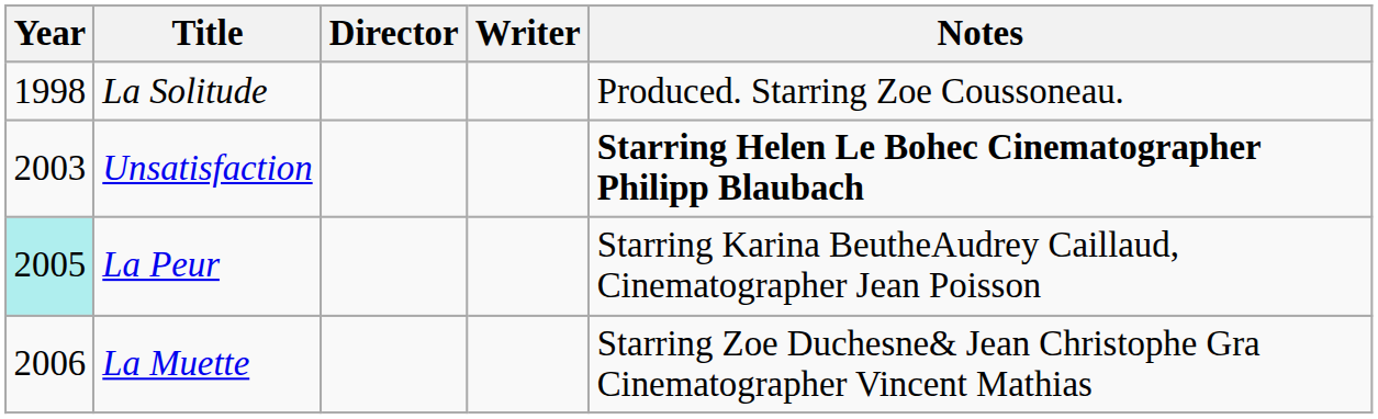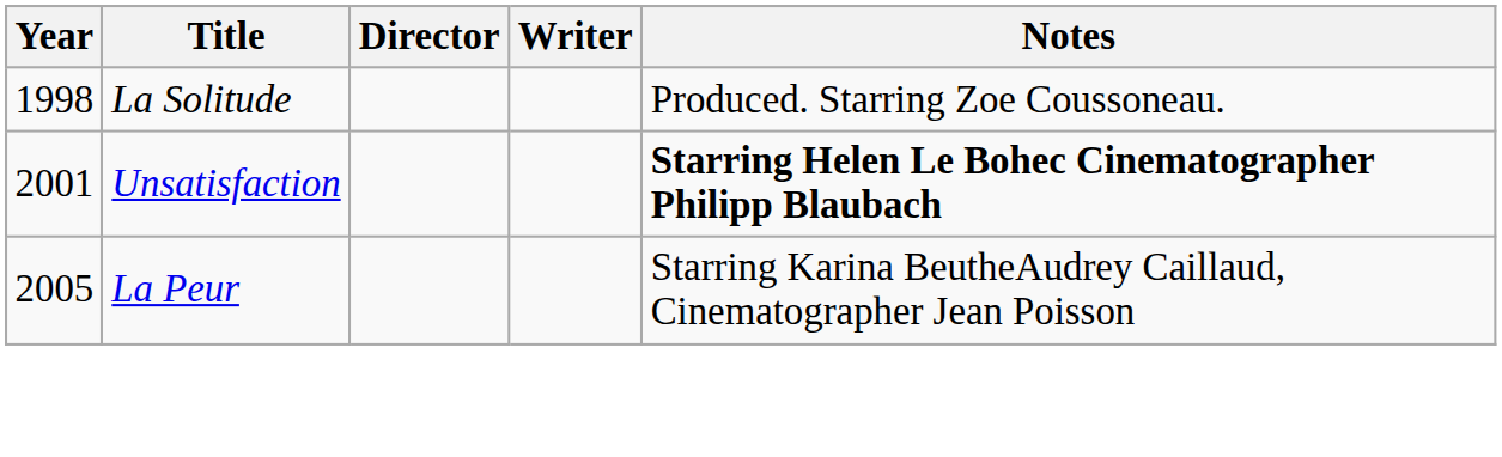Unsatisfaction | Year: 2003 -> 2001
La Peur | Year: paleturquoise background -> no background
- row: 2006 | La Muette | Starring Zoe Duchesne& Jean Christophe Gra Cinematographer Vincent Mathias
